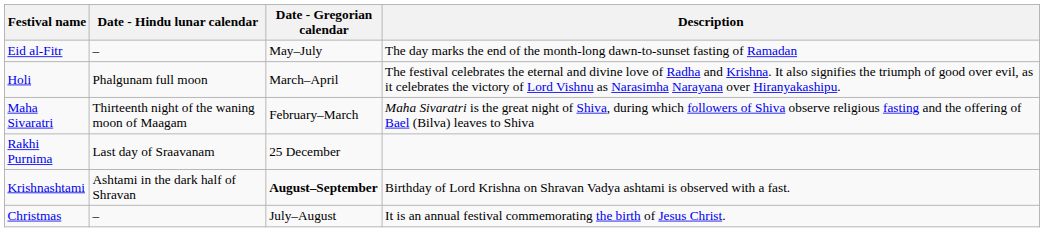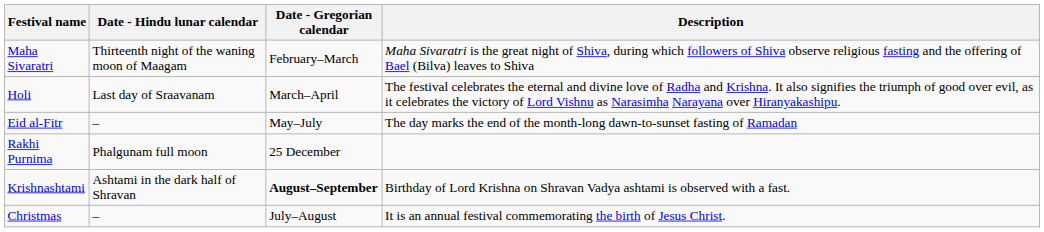rows swapped: Maha Sivaratri <-> Eid al-Fitr
Holi | Date - Hindu lunar calendar: Phalgunam full moon -> Last day of Sraavanam
Rakhi Purnima | Date - Hindu lunar calendar: Last day of Sraavanam -> Phalgunam full moon
